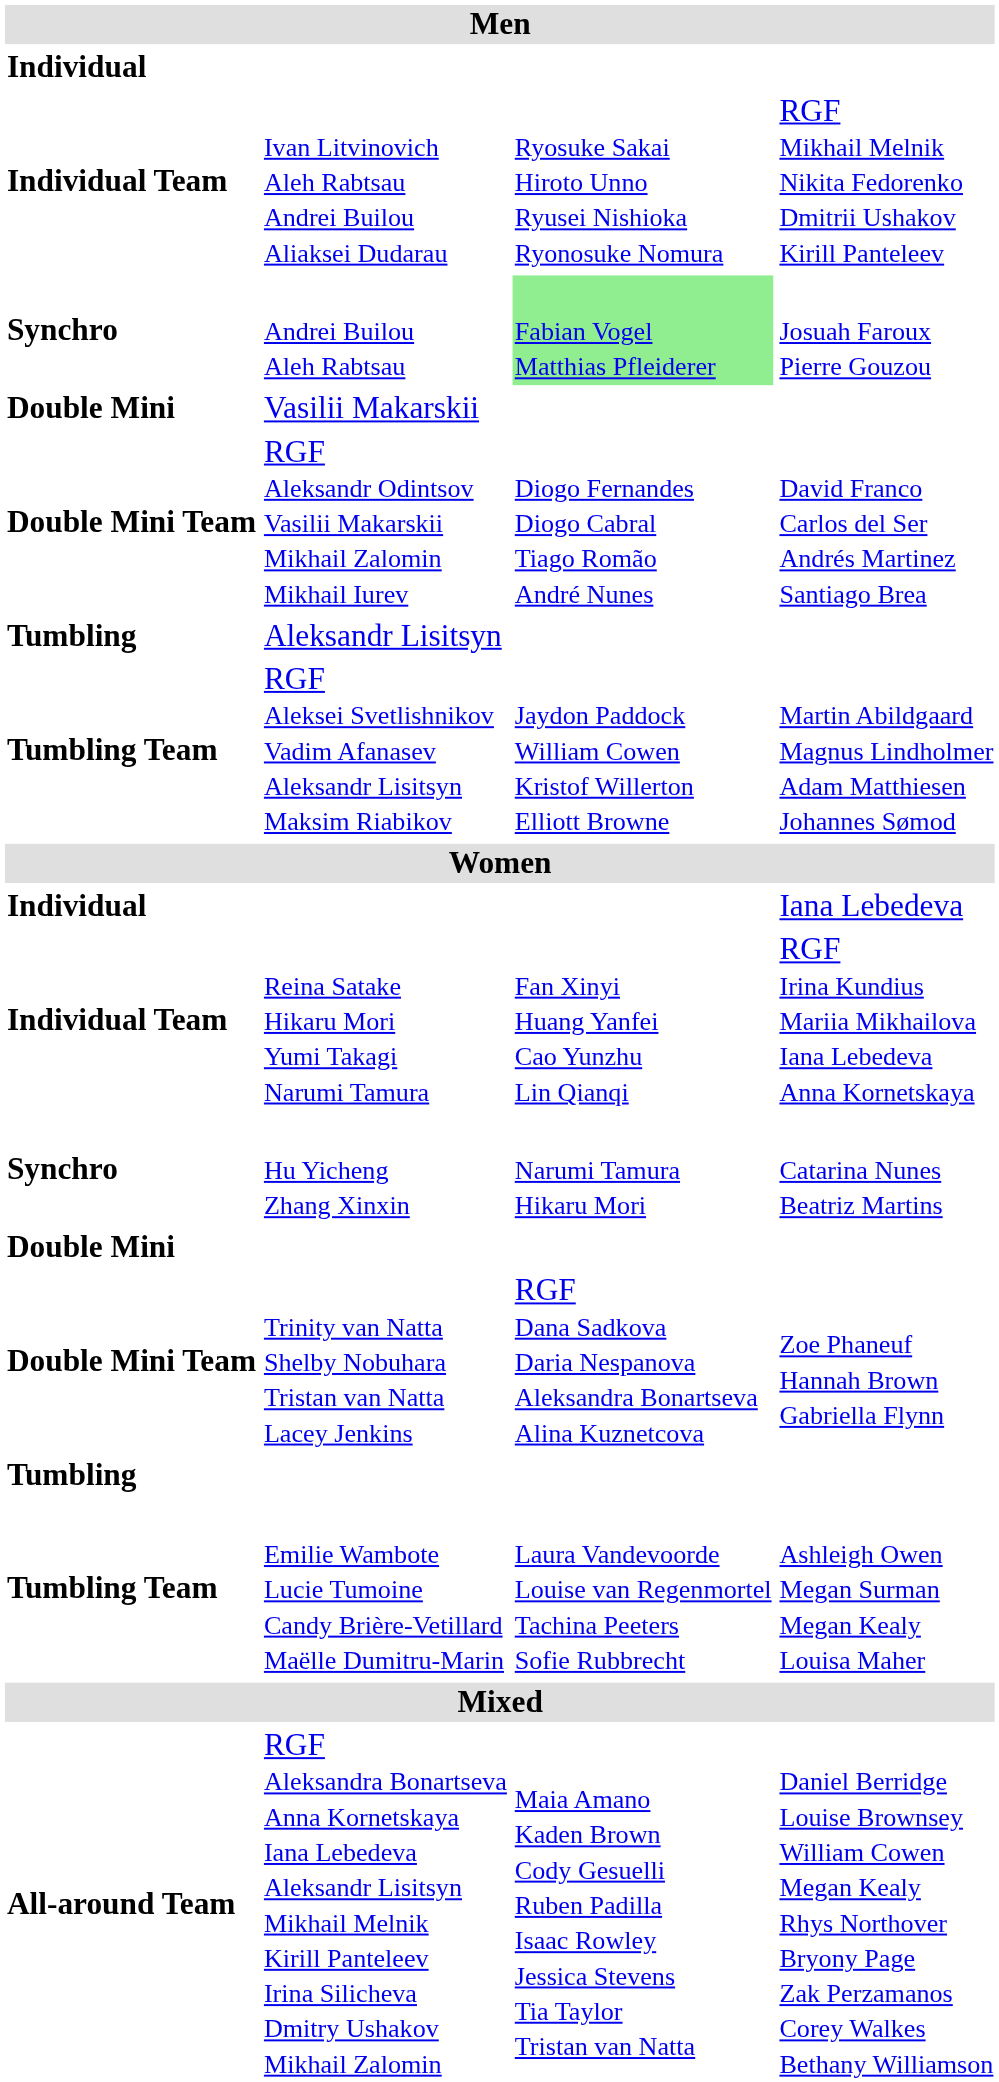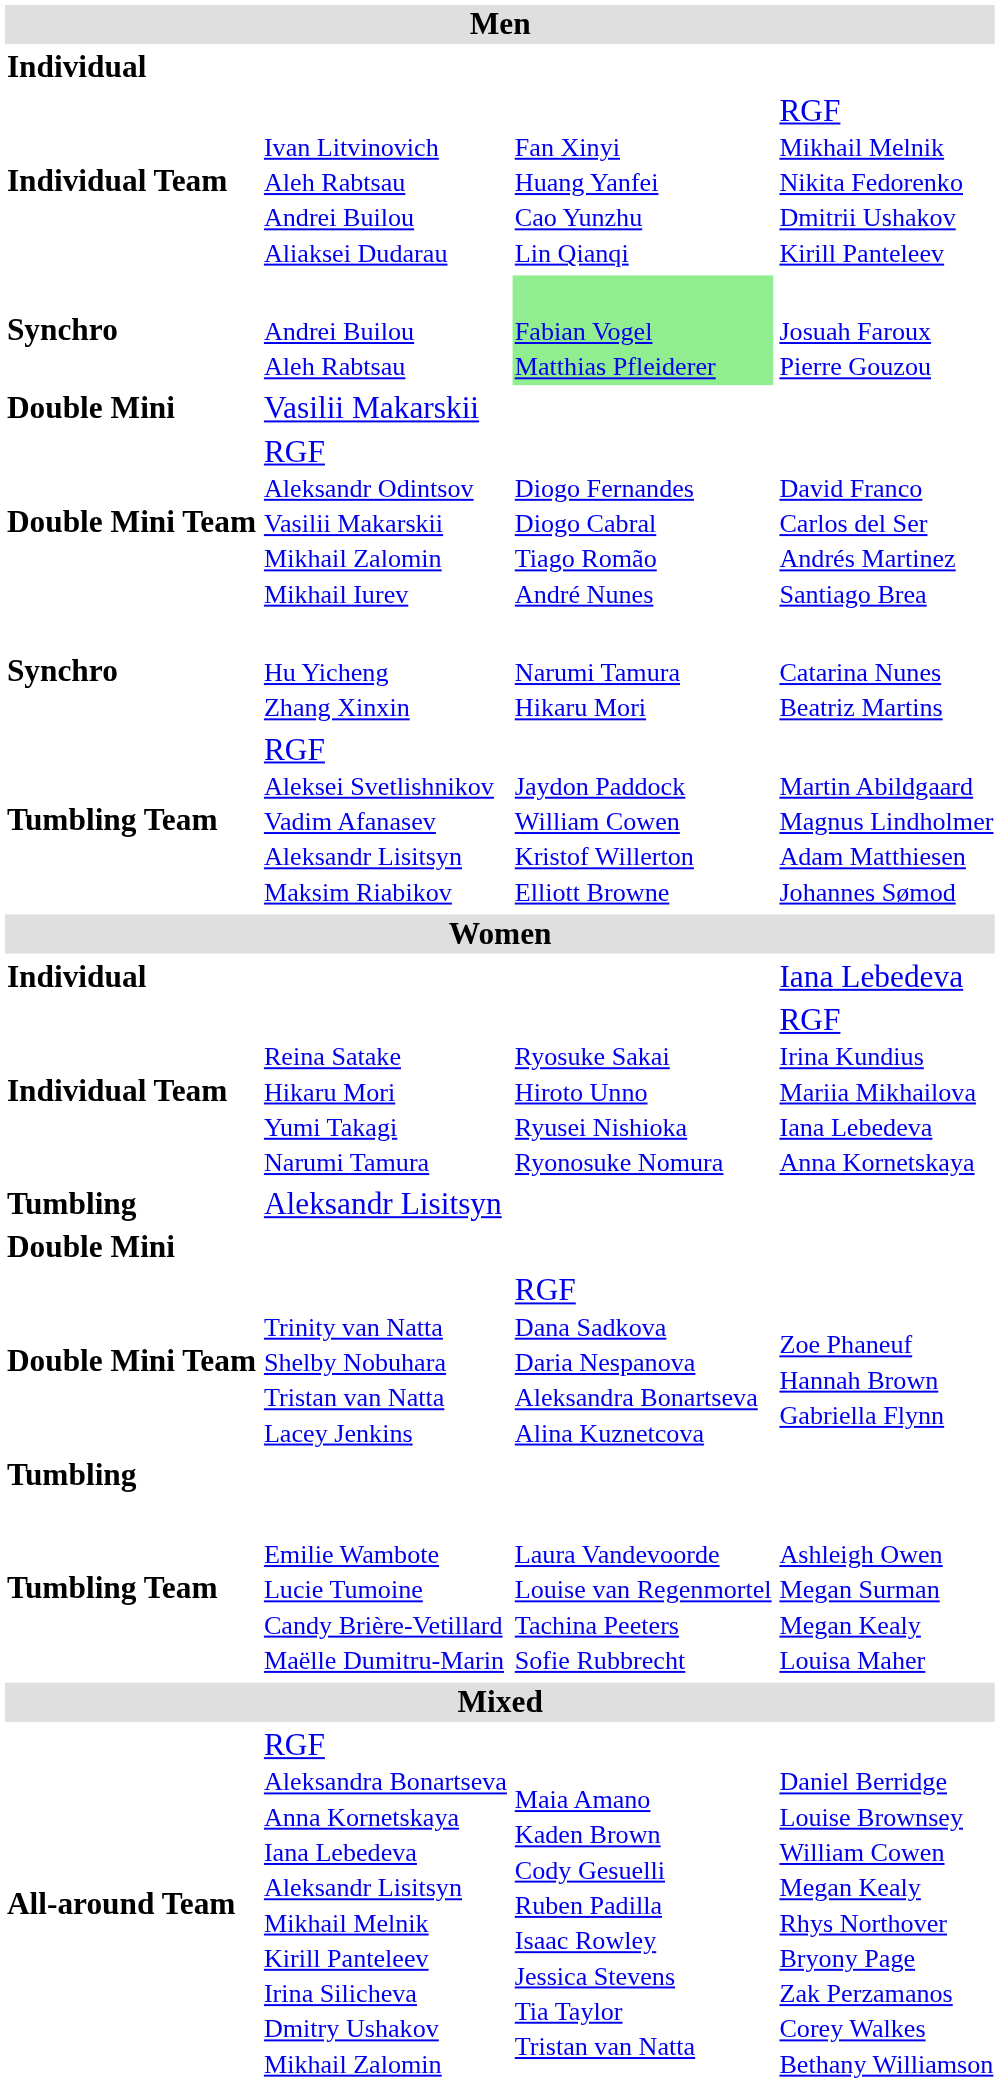Ivan Litvinovich Aleh Rabtsau Andrei Builou Aliaksei Dudarau | column 3: Ryosuke Sakai Hiroto Unno Ryusei Nishioka Ryonosuke Nomura -> Fan Xinyi Huang Yanfei Cao Yunzhu Lin Qianqi
rows swapped: Aleksandr Lisitsyn <-> Hu Yicheng Zhang Xinxin
Reina Satake Hikaru Mori Yumi Takagi Narumi Tamura | column 3: Fan Xinyi Huang Yanfei Cao Yunzhu Lin Qianqi -> Ryosuke Sakai Hiroto Unno Ryusei Nishioka Ryonosuke Nomura
